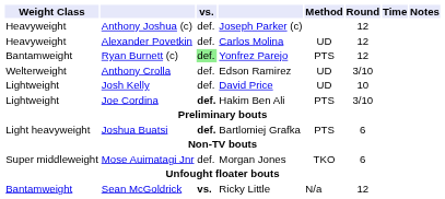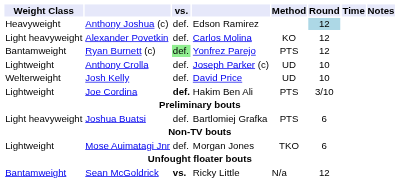Anthony Joshua (c) | column 4: Joseph Parker (c) -> Edson Ramirez
Anthony Joshua (c) | Round: no background -> lightblue background
Alexander Povetkin | Weight Class: Heavyweight -> Light heavyweight
Alexander Povetkin | Method: UD -> KO
Anthony Crolla | Weight Class: Welterweight -> Lightweight
Anthony Crolla | column 4: Edson Ramirez -> Joseph Parker (c)
Anthony Crolla | Round: 3/10 -> 10
Josh Kelly | Weight Class: Lightweight -> Welterweight
Joshua Buatsi | vs.: bold -> normal
Mose Auimatagi Jnr | Weight Class: Super middleweight -> Lightweight
